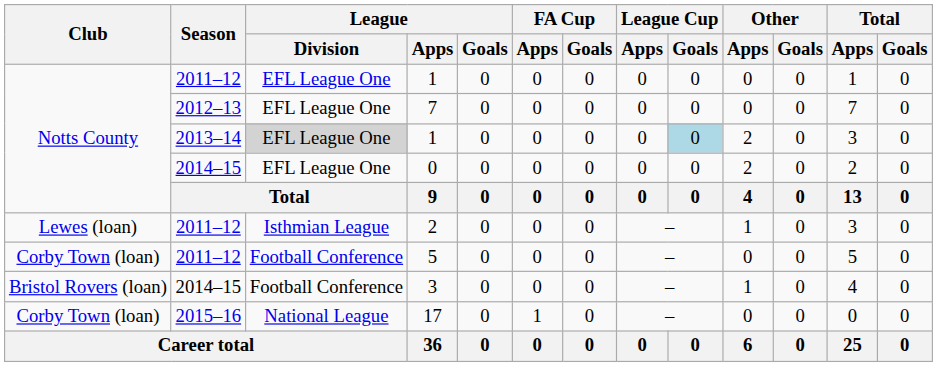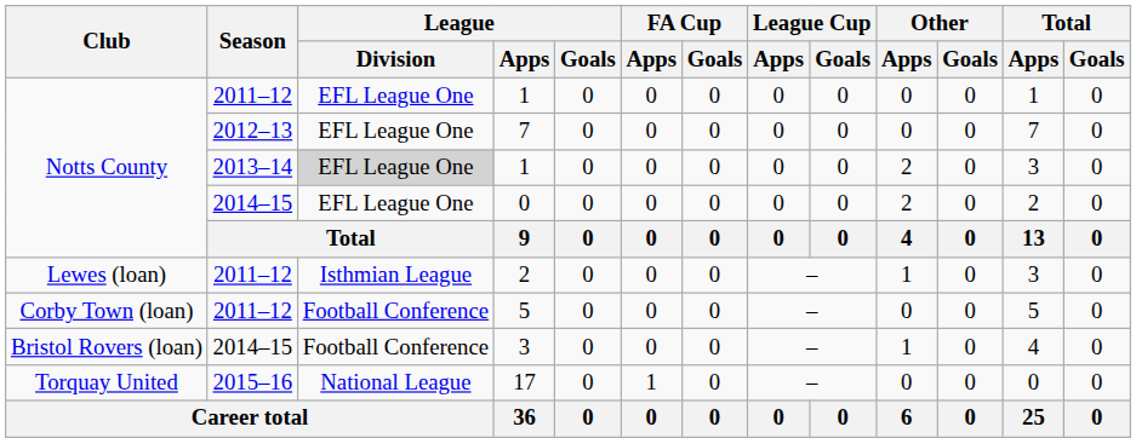2013–14 / 1 | League Cup / Goals: lightblue background -> no background
17 | Club: Corby Town (loan) -> Torquay United
